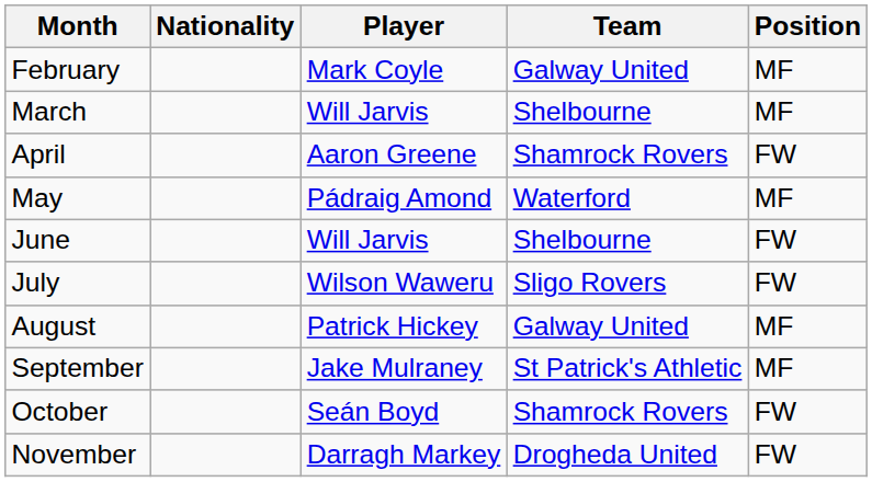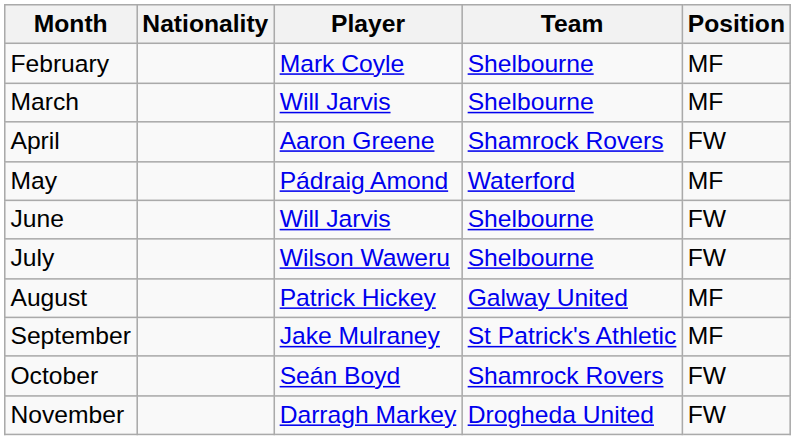February | Team: Galway United -> Shelbourne
July | Team: Sligo Rovers -> Shelbourne
